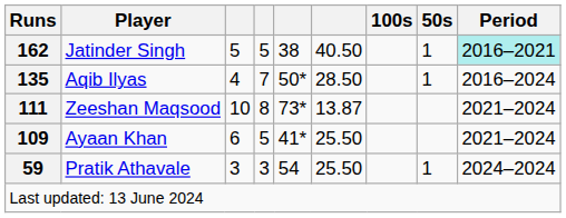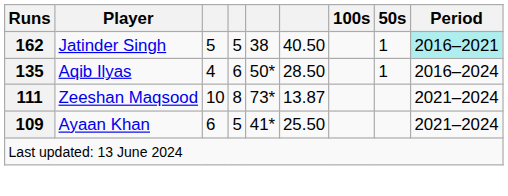Aqib Ilyas | column 4: 7 -> 6
- row: 59 | Pratik Athavale | 3 | 3 | 54 | 25.50 | 1 | 2024–2024
